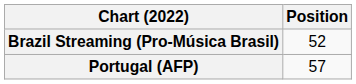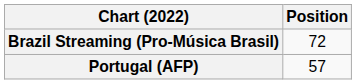Brazil Streaming (Pro-Música Brasil) | Position: 52 -> 72
